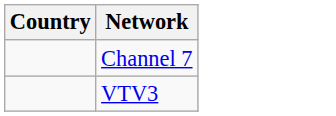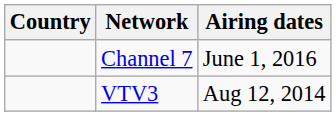+ column: Airing dates | June 1, 2016 | Aug 12, 2014
